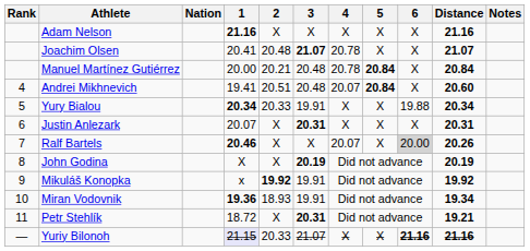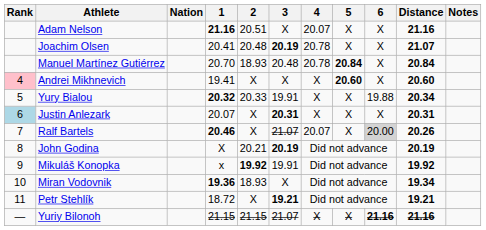Adam Nelson | 2: X -> 20.51
Adam Nelson | 4: X -> 20.07
Joachim Olsen | 3: 21.07 -> 20.19
Manuel Martínez Gutiérrez | 1: 20.00 -> 20.70
Manuel Martínez Gutiérrez | 2: 20.21 -> 18.93
Andrei Mikhnevich | Rank: no background -> pink background
Andrei Mikhnevich | 2: 20.51 -> X
Andrei Mikhnevich | 3: 20.48 -> X
Andrei Mikhnevich | 4: 20.07 -> X
Andrei Mikhnevich | 5: 20.84 -> 20.60
Yury Bialou | 1: 20.34 -> 20.32
Justin Anlezark | Rank: no background -> lightblue background
Ralf Bartels | 3: X -> 21.07
John Godina | 2: X -> 20.21
Miran Vodovnik | 3: 19.91 -> X
Petr Stehlík | 3: 20.31 -> 19.21
Yuriy Bilonoh | 1: lavender background -> no background
Yuriy Bilonoh | 2: 20.33 -> 21.15
